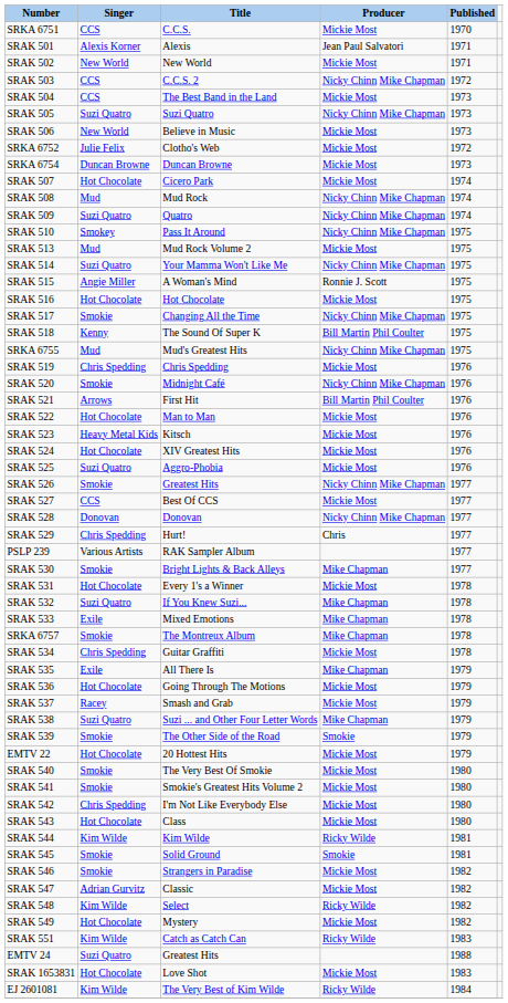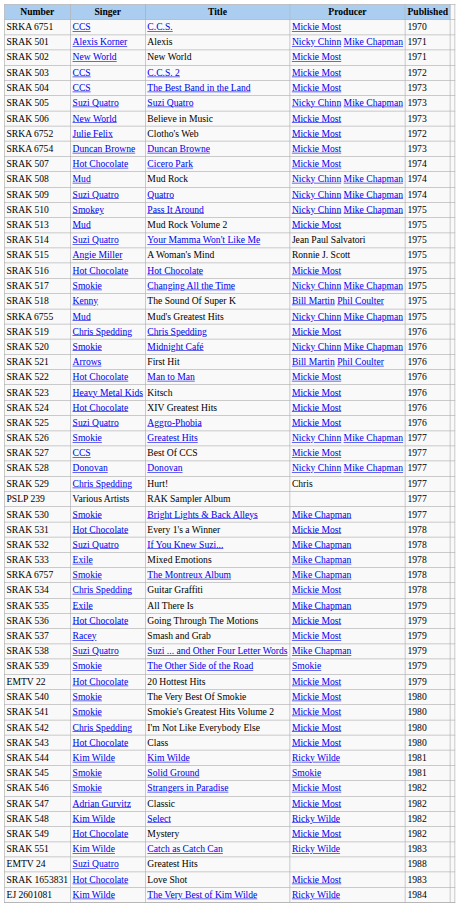SRAK 501 | Producer: Jean Paul Salvatori -> Nicky Chinn Mike Chapman
SRAK 503 | Producer: Nicky Chinn Mike Chapman -> Mickie Most
SRAK 514 | Producer: Nicky Chinn Mike Chapman -> Jean Paul Salvatori
